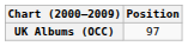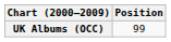UK Albums (OCC) | Position: 97 -> 99
